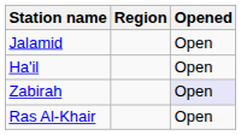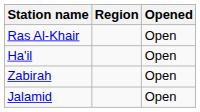rows swapped: Jalamid <-> Ras Al-Khair
Zabirah | Opened: lavender background -> no background
